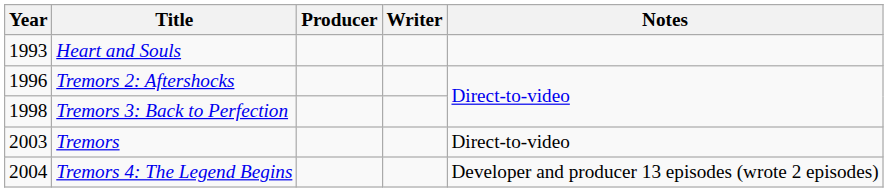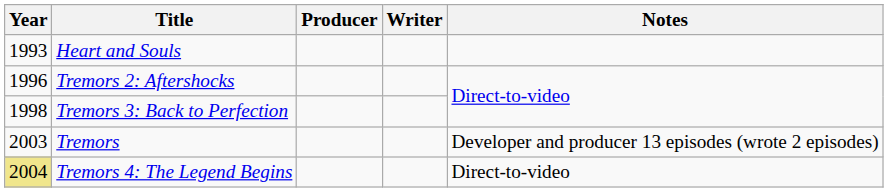Tremors | Notes: Direct-to-video -> Developer and producer 13 episodes (wrote 2 episodes)
Tremors 4: The Legend Begins | Year: no background -> khaki background
Tremors 4: The Legend Begins | Notes: Developer and producer 13 episodes (wrote 2 episodes) -> Direct-to-video
